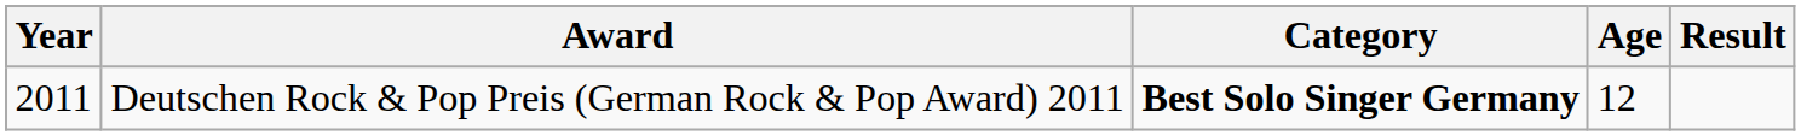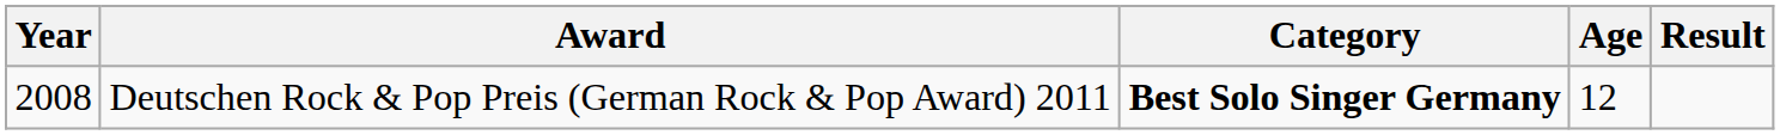Deutschen Rock & Pop Preis (German Rock & Pop Award) 2011 | Year: 2011 -> 2008
